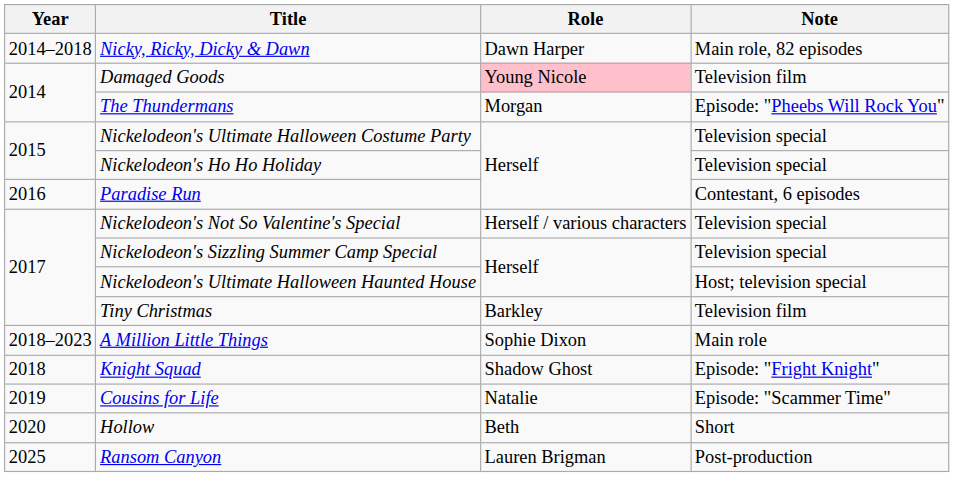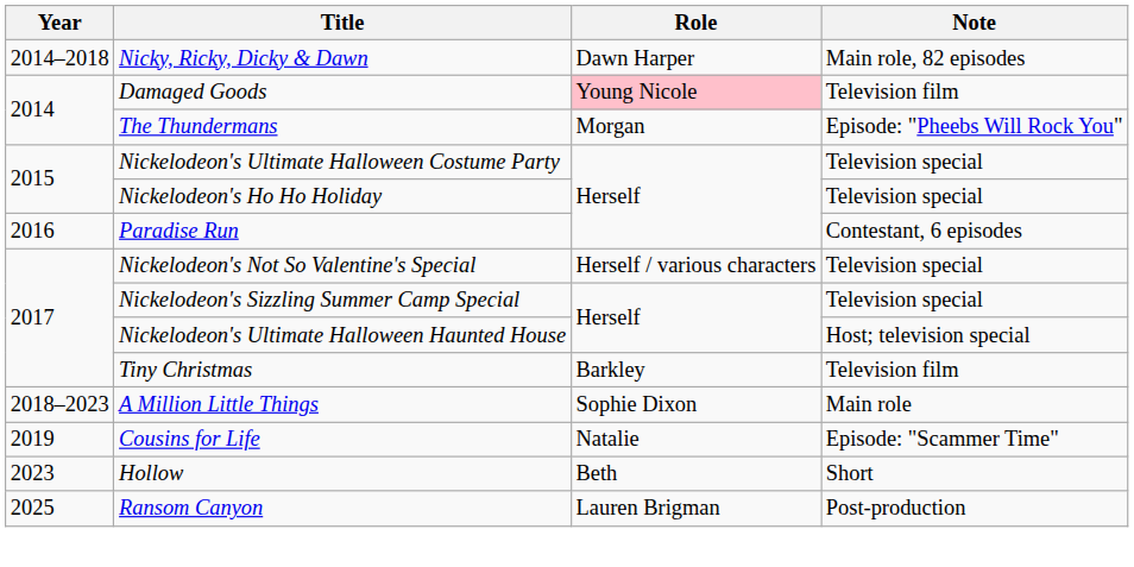- row: 2018 | Knight Squad | Shadow Ghost | Episode: "Fright Knight"
Hollow | Year: 2020 -> 2023
